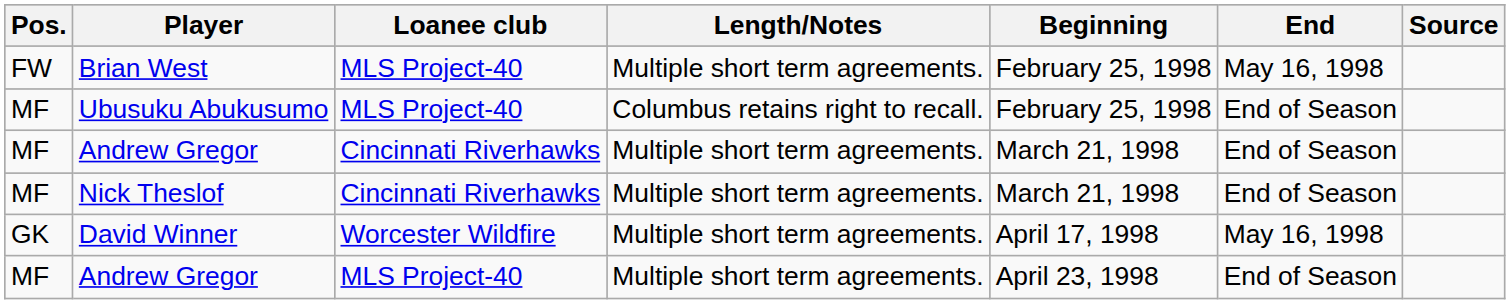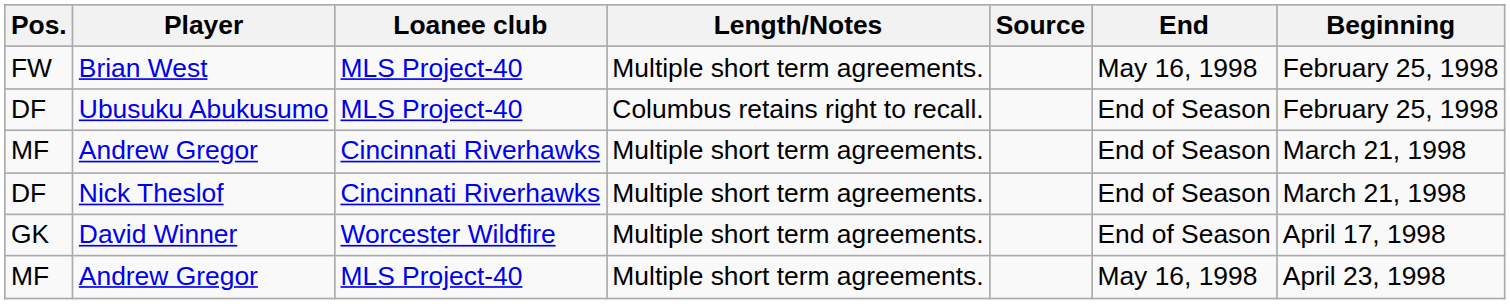columns swapped: Beginning <-> Source
Ubusuku Abukusumo | Pos.: MF -> DF
Nick Theslof | Pos.: MF -> DF
David Winner | End: May 16, 1998 -> End of Season
Andrew Gregor / MLS Project-40 | End: End of Season -> May 16, 1998
